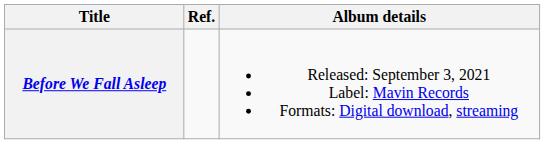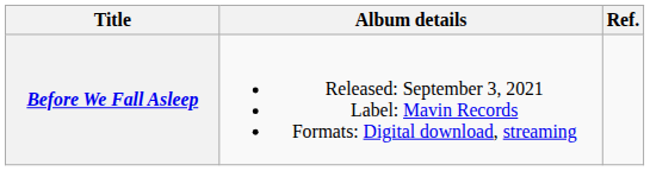columns swapped: Album details <-> Ref.
